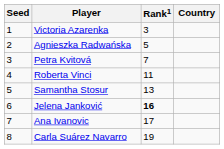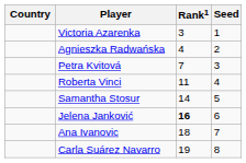columns swapped: Country <-> Seed
Agnieszka Radwańska | Rank1: 5 -> 4
Samantha Stosur | Rank1: 13 -> 14
Ana Ivanovic | Rank1: 17 -> 18
